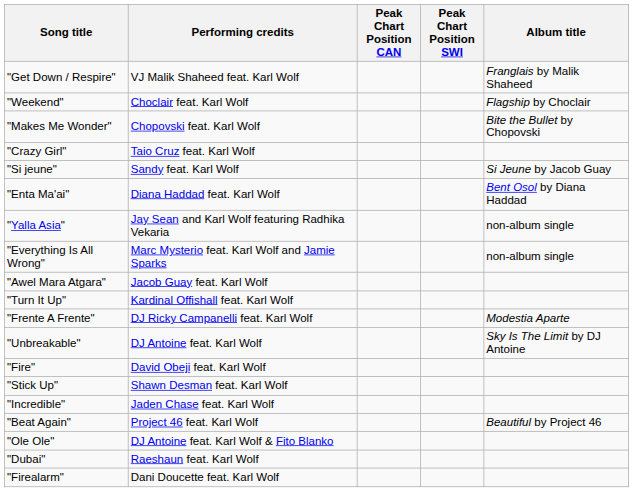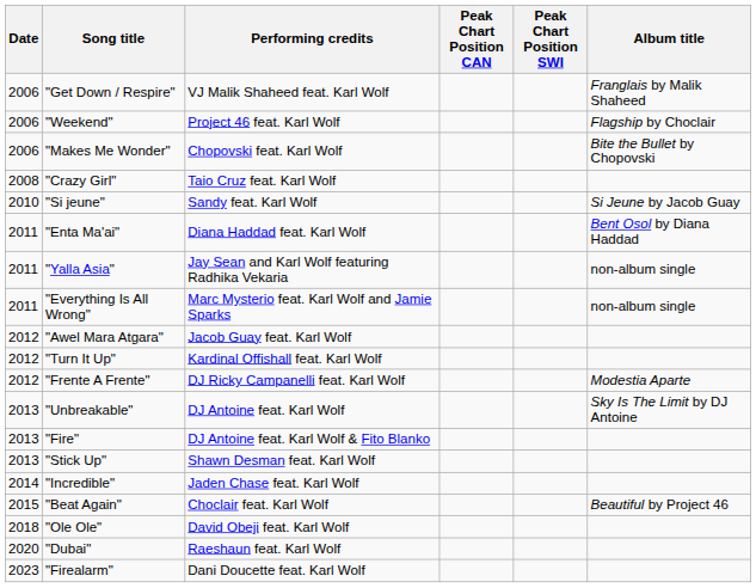+ column: Date | 2006 | 2006 | 2006 | 2008 | 2010 | 2011 | 2011 | 2011 | 2012 | 2012 | 2012 | 2013 | 2013 | 2013 | 2014 | 2015 | 2018 | 2020 | 2023
"Weekend" | Performing credits: Choclair feat. Karl Wolf -> Project 46 feat. Karl Wolf
"Fire" | Performing credits: David Obeji feat. Karl Wolf -> DJ Antoine feat. Karl Wolf & Fito Blanko
"Beat Again" | Performing credits: Project 46 feat. Karl Wolf -> Choclair feat. Karl Wolf
"Ole Ole" | Performing credits: DJ Antoine feat. Karl Wolf & Fito Blanko -> David Obeji feat. Karl Wolf
